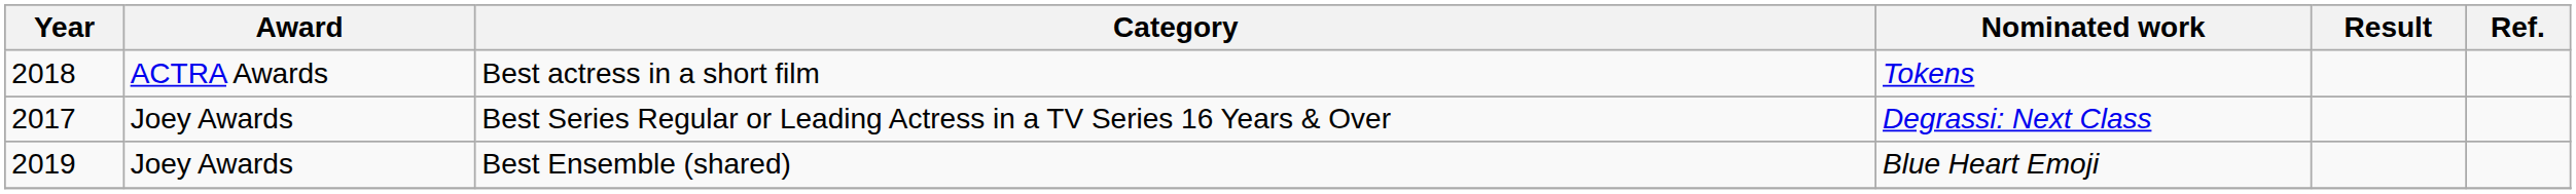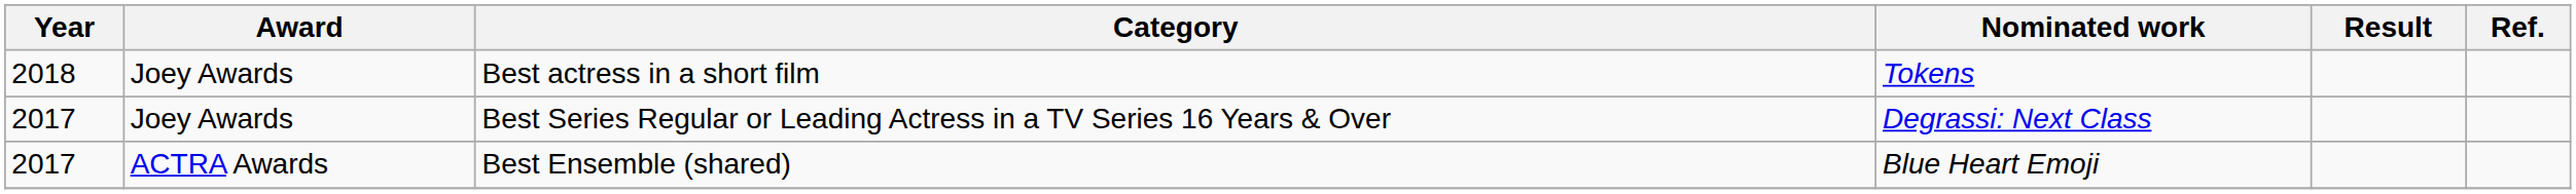Best actress in a short film | Award: ACTRA Awards -> Joey Awards
Best Ensemble (shared) | Year: 2019 -> 2017
Best Ensemble (shared) | Award: Joey Awards -> ACTRA Awards
